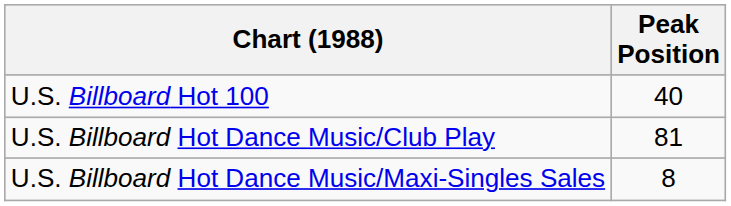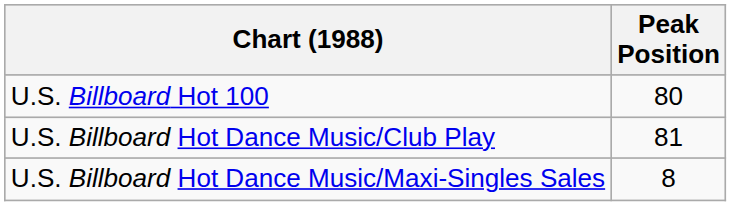U.S. Billboard Hot 100 | Peak Position: 40 -> 80
